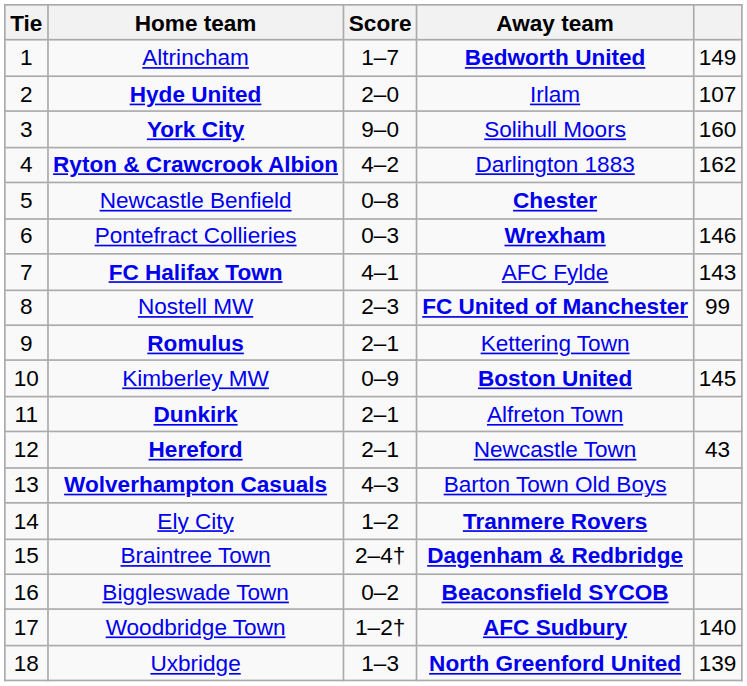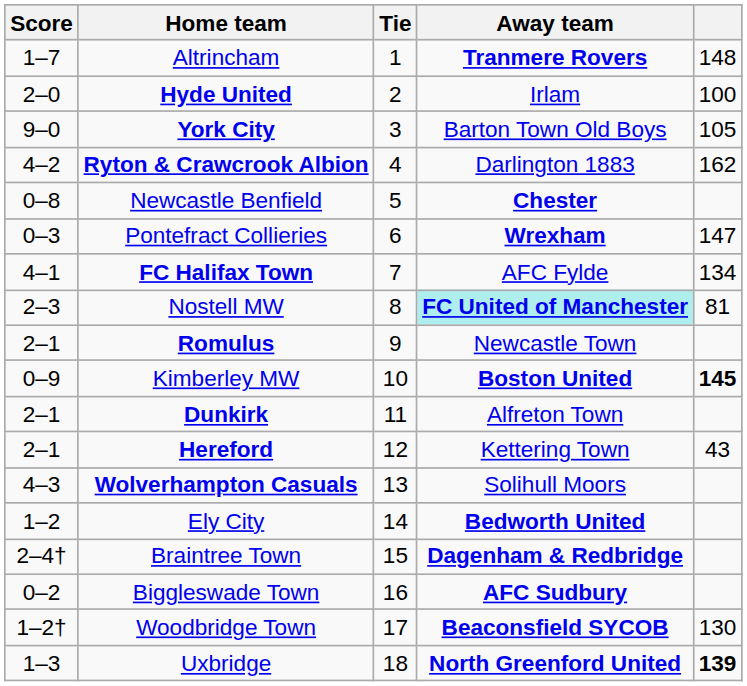columns swapped: Tie <-> Score
Altrincham | Away team: Bedworth United -> Tranmere Rovers
Altrincham | column 5: 149 -> 148
Hyde United | column 5: 107 -> 100
York City | Away team: Solihull Moors -> Barton Town Old Boys
York City | column 5: 160 -> 105
Pontefract Collieries | column 5: 146 -> 147
FC Halifax Town | column 5: 143 -> 134
Nostell MW | Away team: no background -> paleturquoise background
Nostell MW | column 5: 99 -> 81
Romulus | Away team: Kettering Town -> Newcastle Town
Kimberley MW | column 5: normal -> bold
Hereford | Away team: Newcastle Town -> Kettering Town
Wolverhampton Casuals | Away team: Barton Town Old Boys -> Solihull Moors
Ely City | Away team: Tranmere Rovers -> Bedworth United
Biggleswade Town | Away team: Beaconsfield SYCOB -> AFC Sudbury
Woodbridge Town | Away team: AFC Sudbury -> Beaconsfield SYCOB
Woodbridge Town | column 5: 140 -> 130
Uxbridge | column 5: normal -> bold
